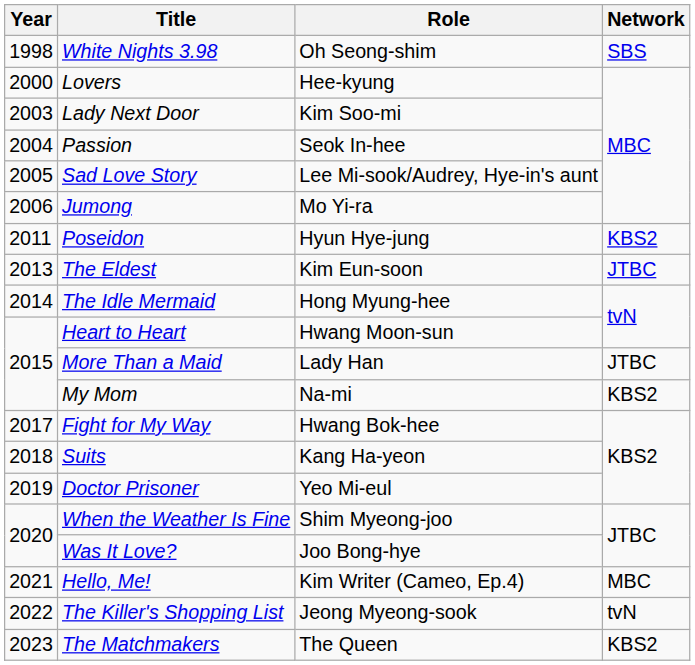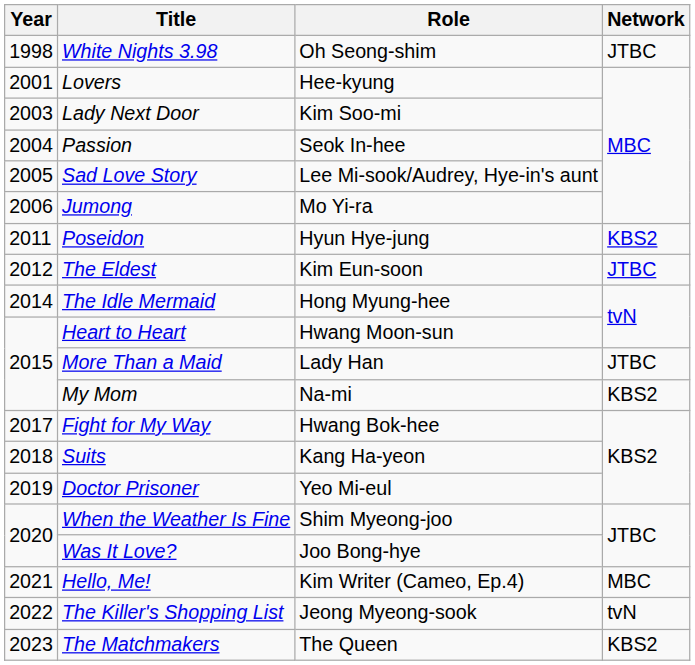White Nights 3.98 | Network: SBS -> JTBC
Lovers | Year: 2000 -> 2001
The Eldest | Year: 2013 -> 2012
